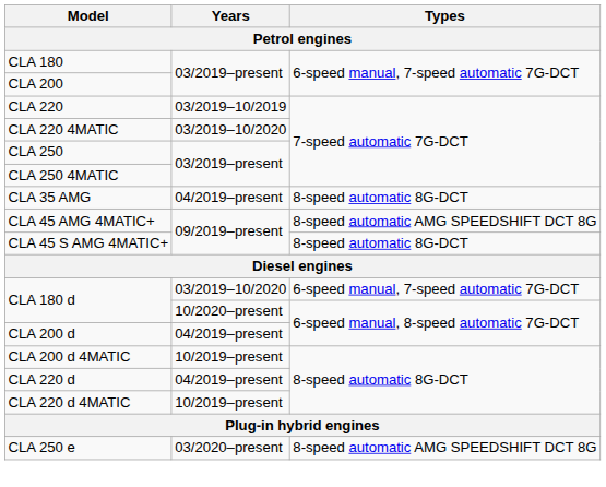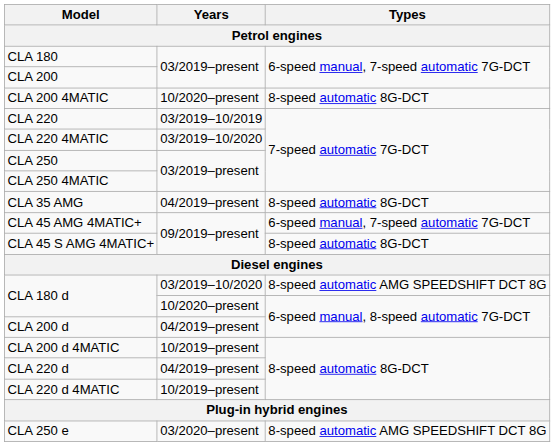+ row: CLA 200 4MATIC | 10/2020–present | 8-speed automatic 8G-DCT
CLA 45 AMG 4MATIC+ | Types: 8-speed automatic AMG SPEEDSHIFT DCT 8G -> 6-speed manual, 7-speed automatic 7G-DCT
CLA 180 d / 03/2019–10/2020 | Types: 6-speed manual, 7-speed automatic 7G-DCT -> 8-speed automatic AMG SPEEDSHIFT DCT 8G
